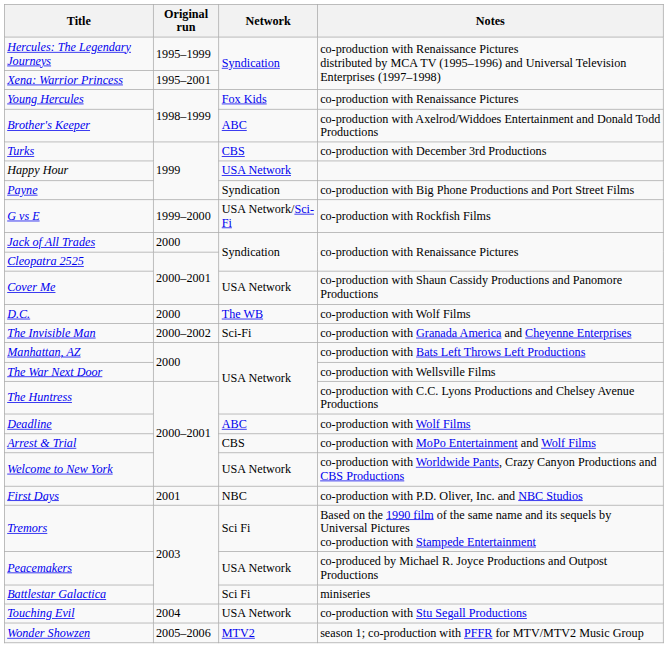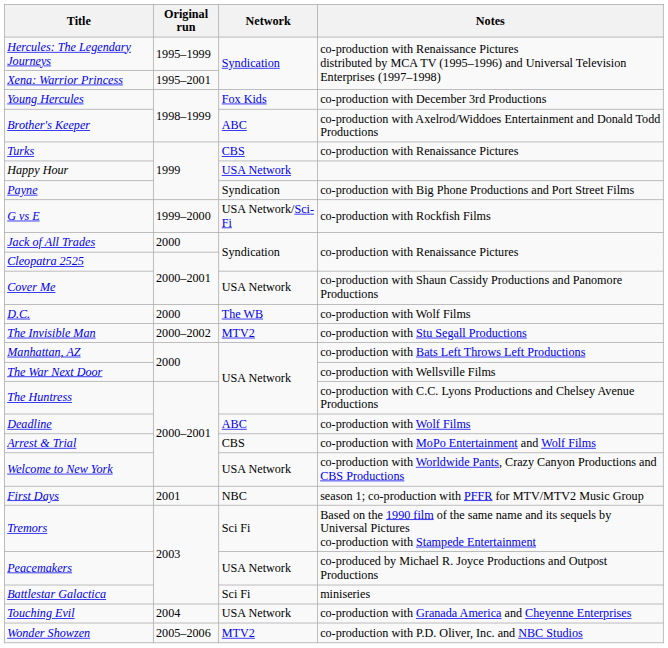Young Hercules | Notes: co-production with Renaissance Pictures -> co-production with December 3rd Productions
Turks | Notes: co-production with December 3rd Productions -> co-production with Renaissance Pictures
The Invisible Man | Network: Sci-Fi -> MTV2
The Invisible Man | Notes: co-production with Granada America and Cheyenne Enterprises -> co-production with Stu Segall Productions
First Days | Notes: co-production with P.D. Oliver, Inc. and NBC Studios -> season 1; co-production with PFFR for MTV/MTV2 Music Group
Touching Evil | Notes: co-production with Stu Segall Productions -> co-production with Granada America and Cheyenne Enterprises
Wonder Showzen | Notes: season 1; co-production with PFFR for MTV/MTV2 Music Group -> co-production with P.D. Oliver, Inc. and NBC Studios
